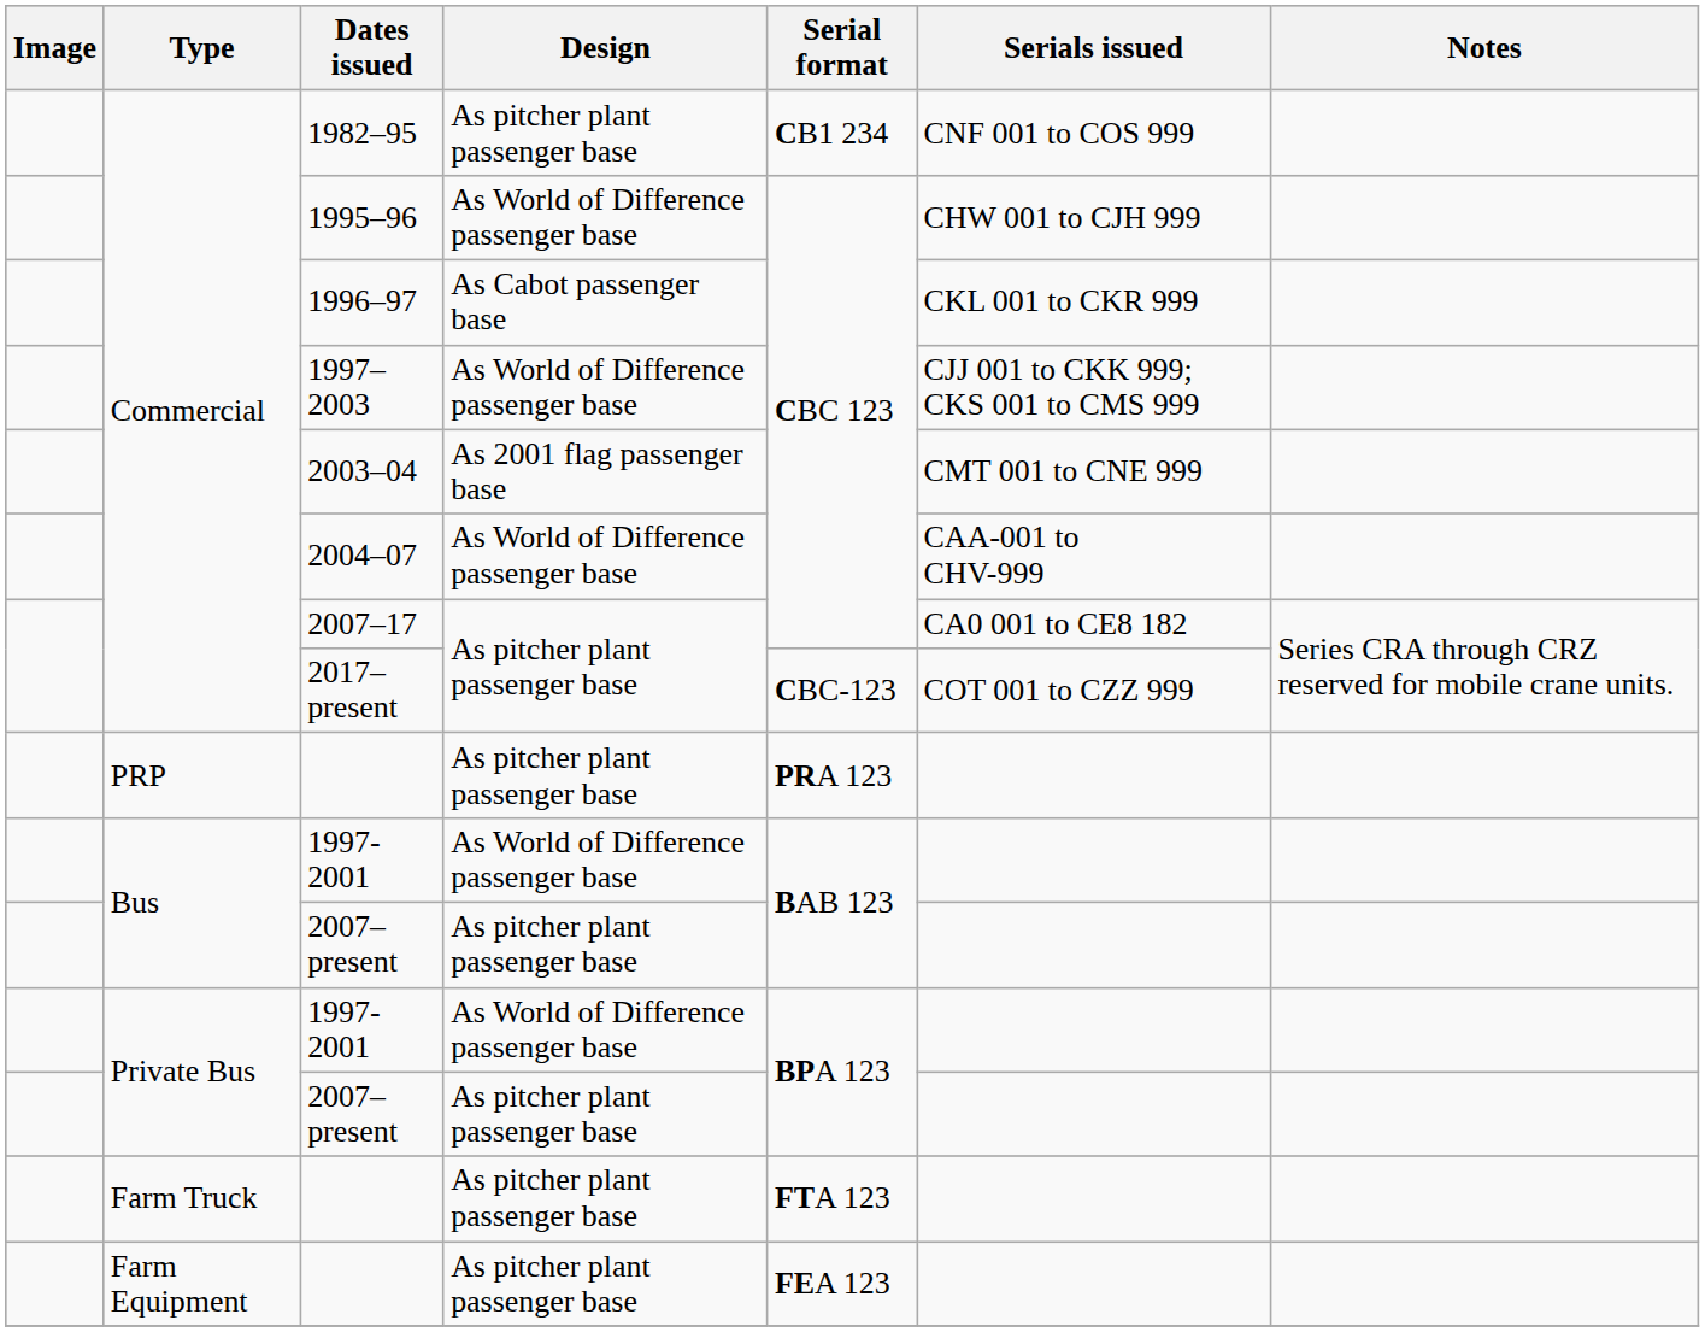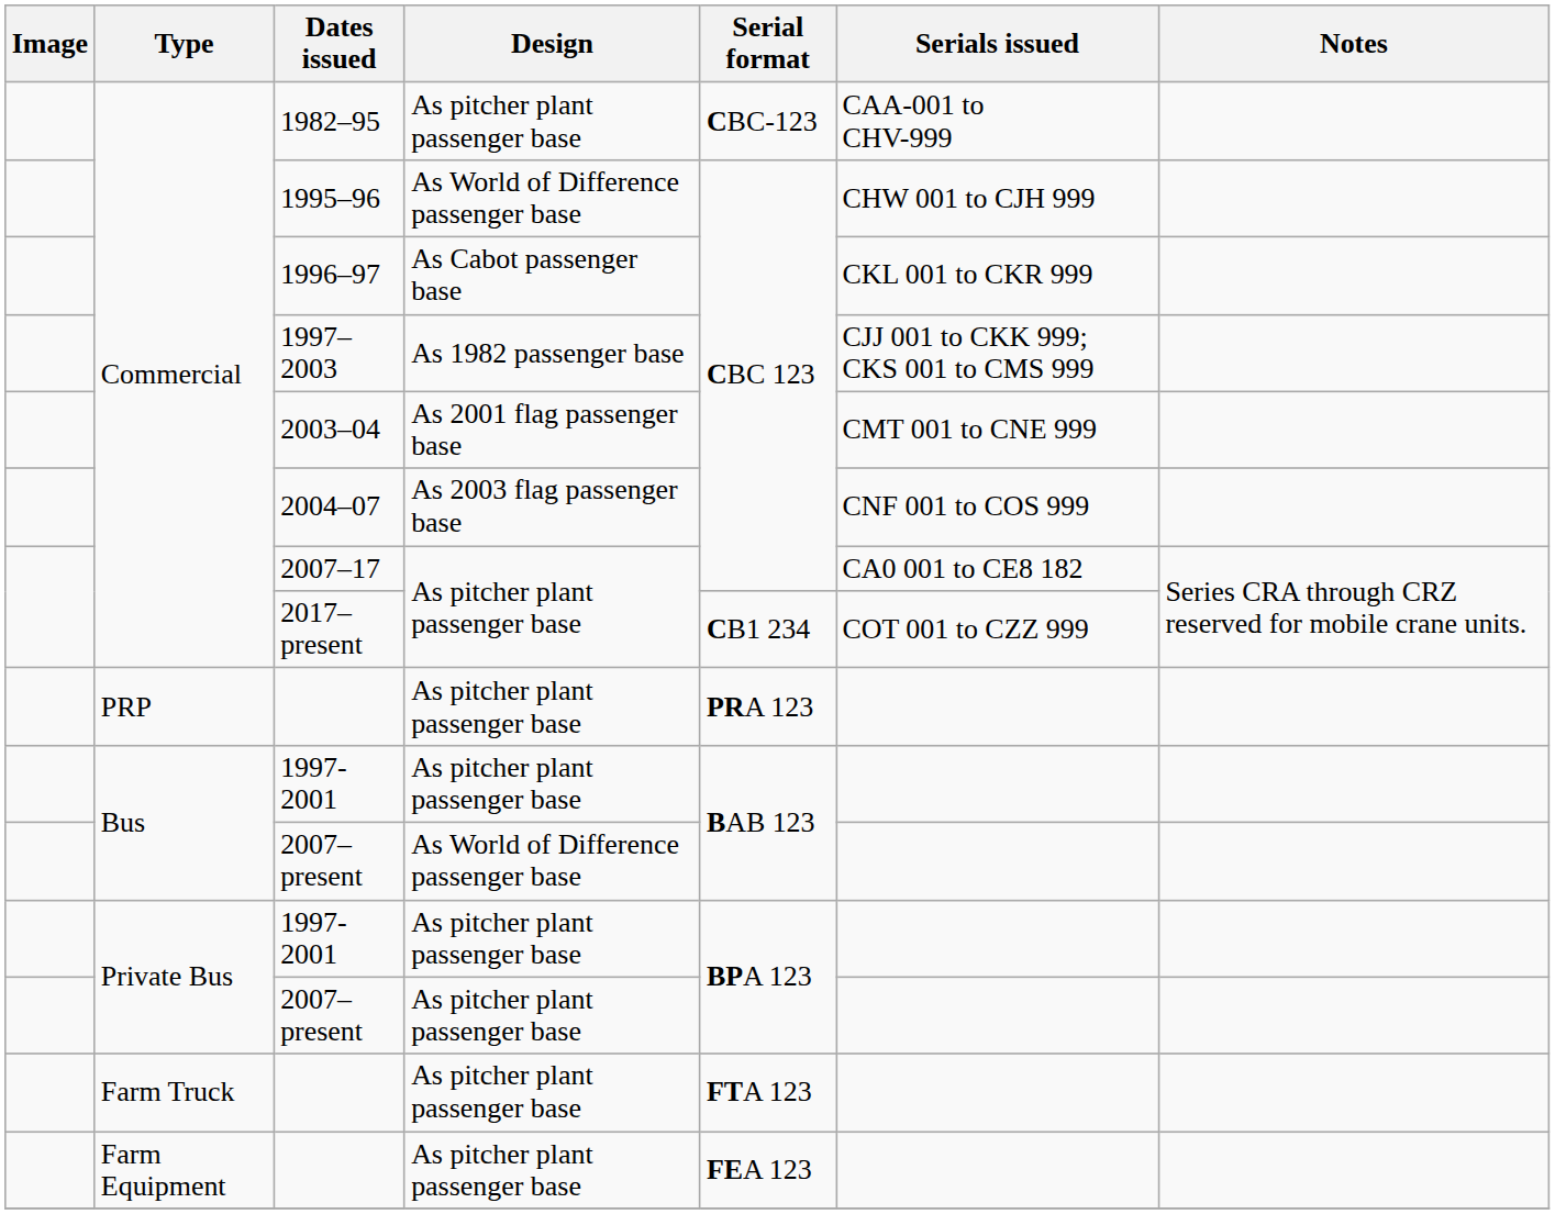1982–95 | Serial format: CB1 234 -> CBC-123
1982–95 | Serials issued: CNF 001 to COS 999 -> CAA-001 to CHV-999
1997– 2003 | Design: As World of Difference passenger base -> As 1982 passenger base
2004–07 | Design: As World of Difference passenger base -> As 2003 flag passenger base
2004–07 | Serials issued: CAA-001 to CHV-999 -> CNF 001 to COS 999
2017–present | Serial format: CBC-123 -> CB1 234
Bus / 1997-2001 | Design: As World of Difference passenger base -> As pitcher plant passenger base
Bus / 2007–present | Design: As pitcher plant passenger base -> As World of Difference passenger base
Private Bus / 1997-2001 | Design: As World of Difference passenger base -> As pitcher plant passenger base
